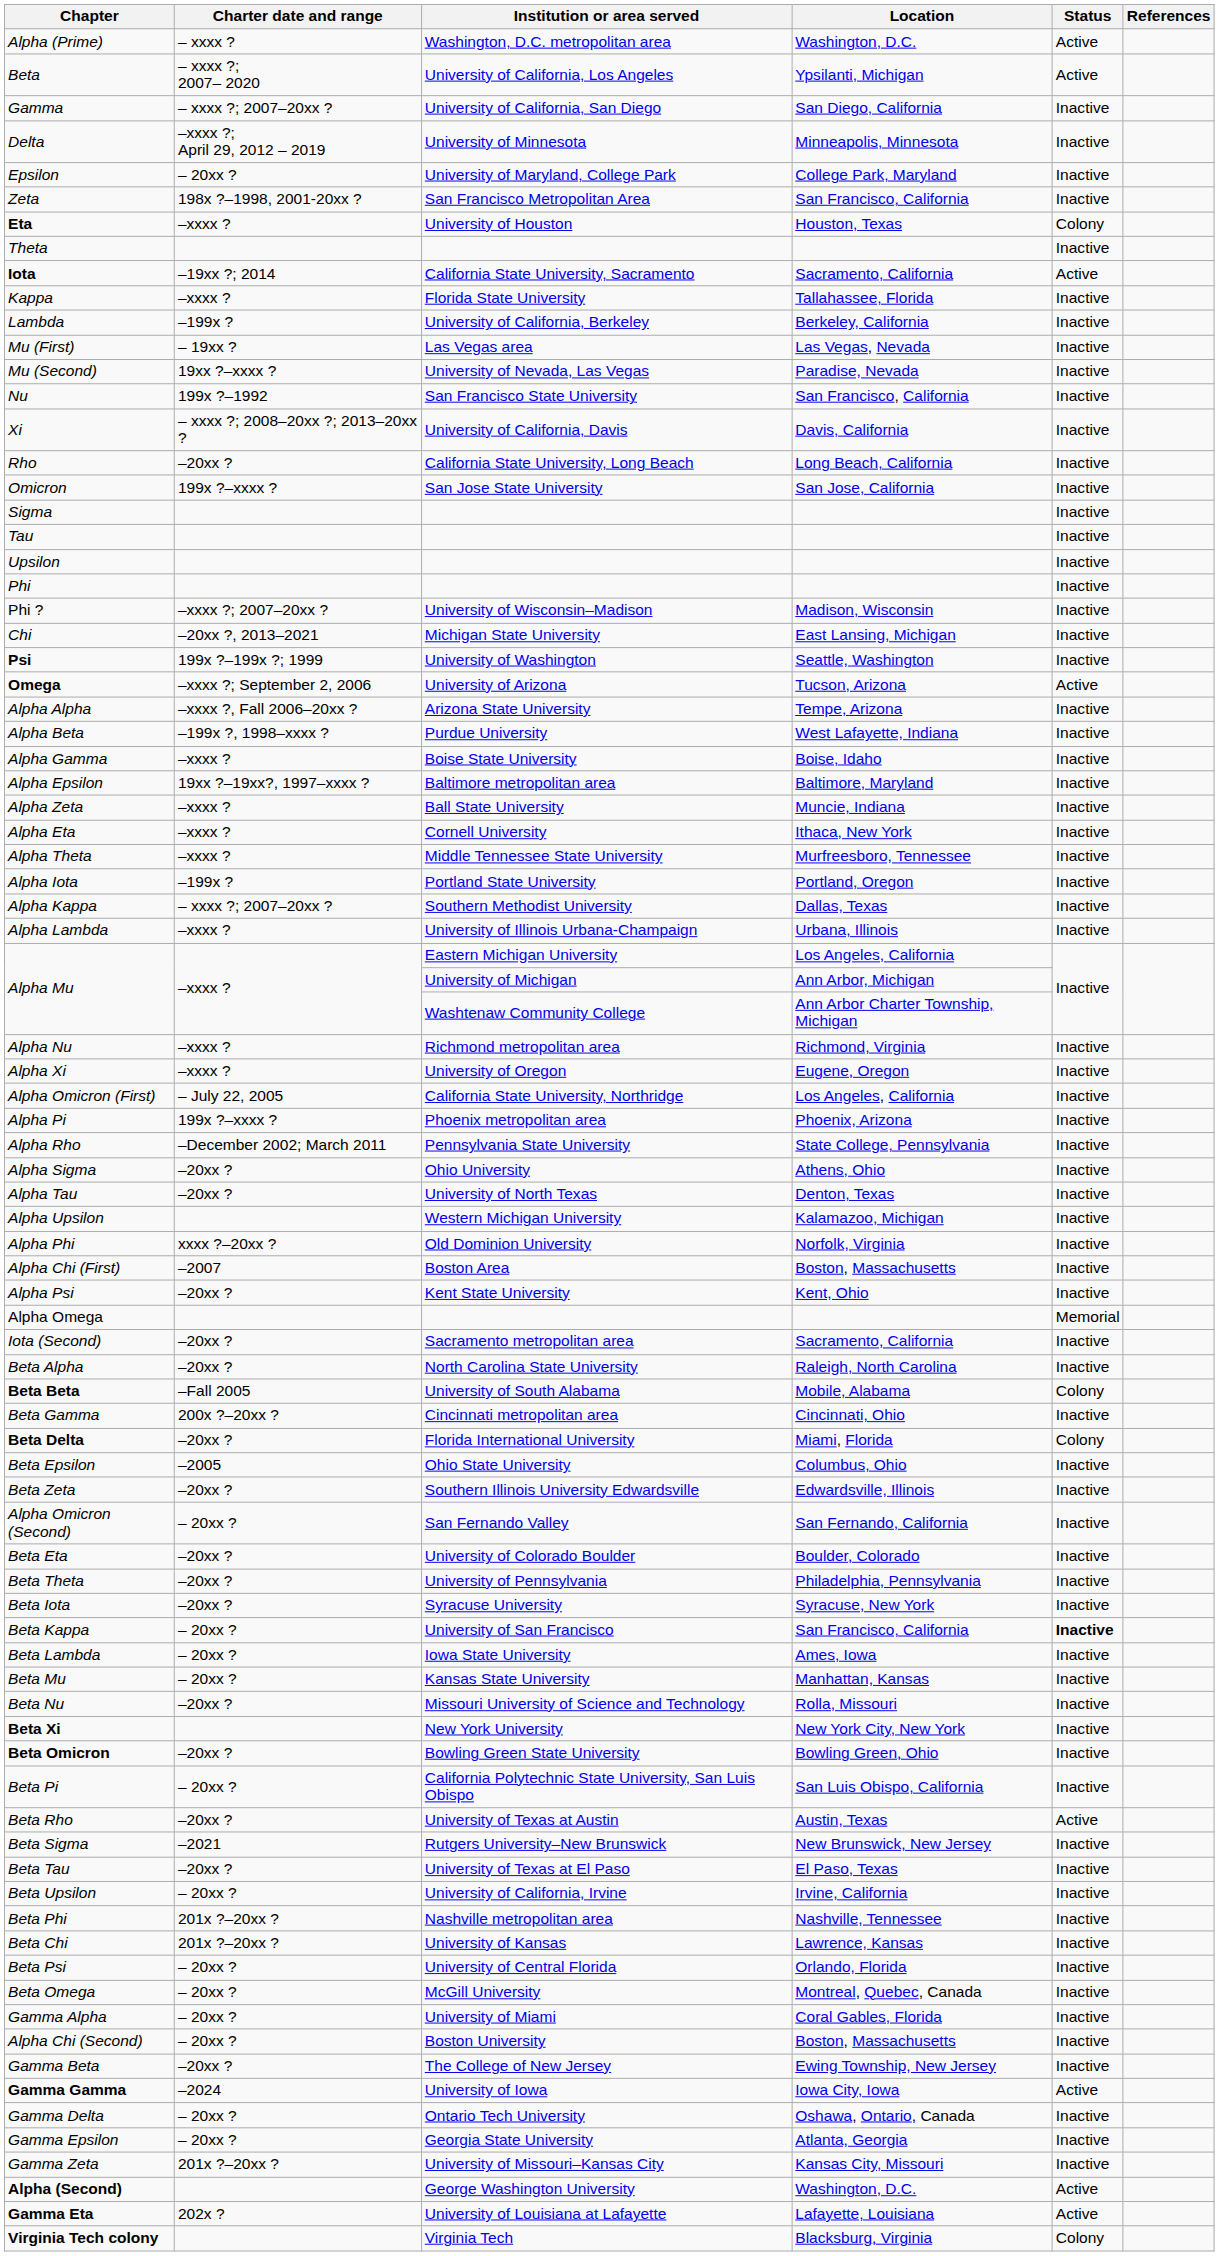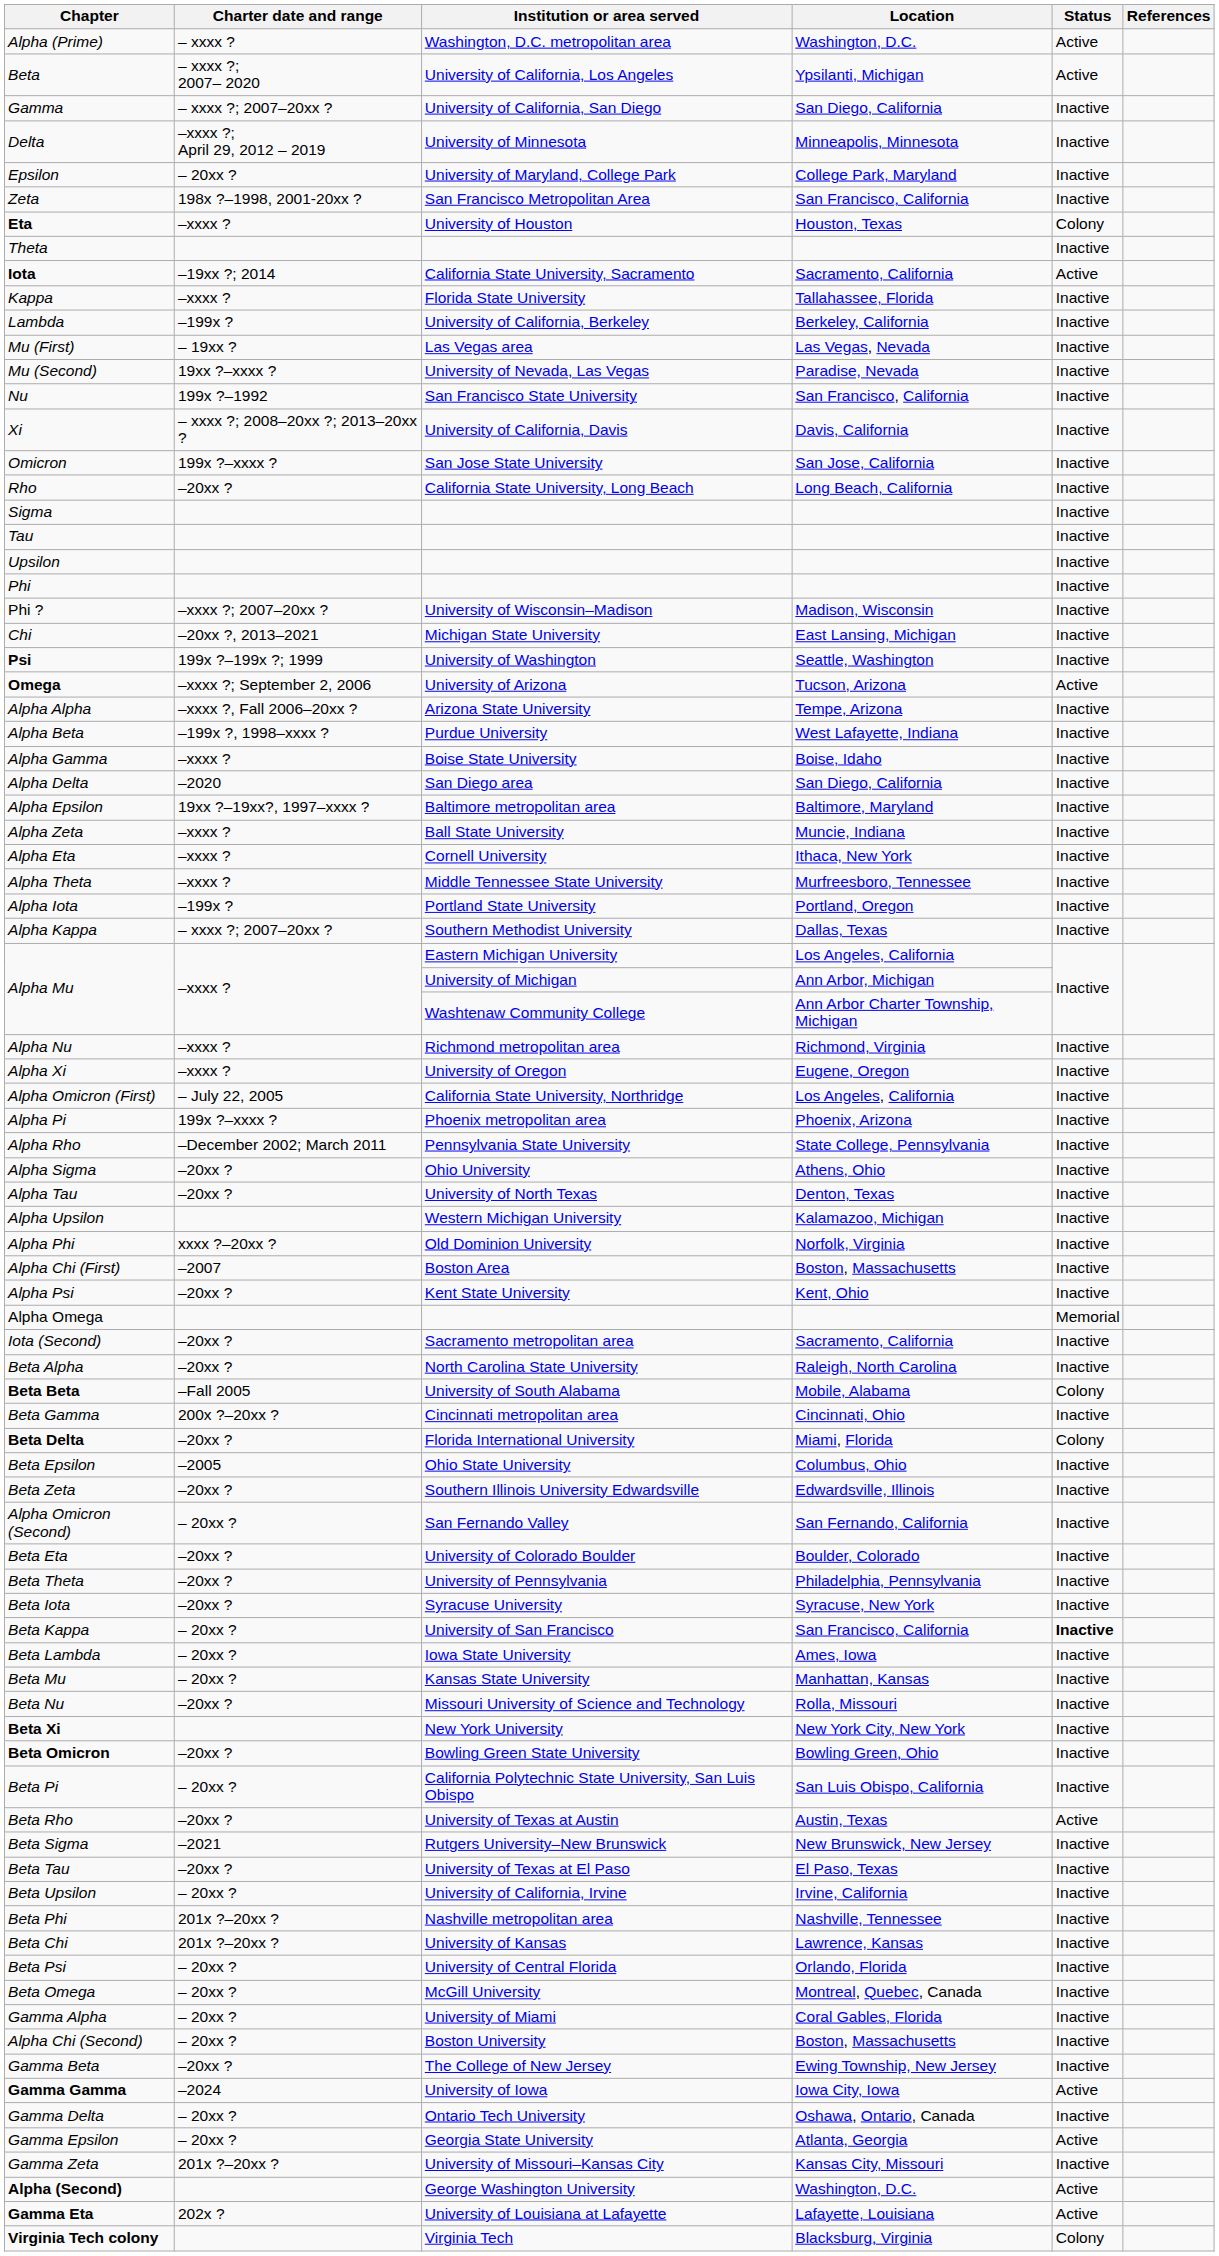rows swapped: Omicron <-> Rho
+ row: Alpha Delta | –2020 | San Diego area | San Diego, California | Inactive
- row: Alpha Lambda | –xxxx ? | University of Illinois Urbana-Champaign | Urbana, Illinois | Inactive
Gamma Epsilon | Status: Inactive -> Active
